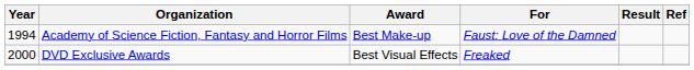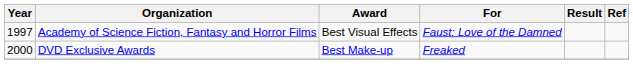Academy of Science Fiction, Fantasy and Horror Films | Year: 1994 -> 1997
Academy of Science Fiction, Fantasy and Horror Films | Award: Best Make-up -> Best Visual Effects
DVD Exclusive Awards | Award: Best Visual Effects -> Best Make-up
